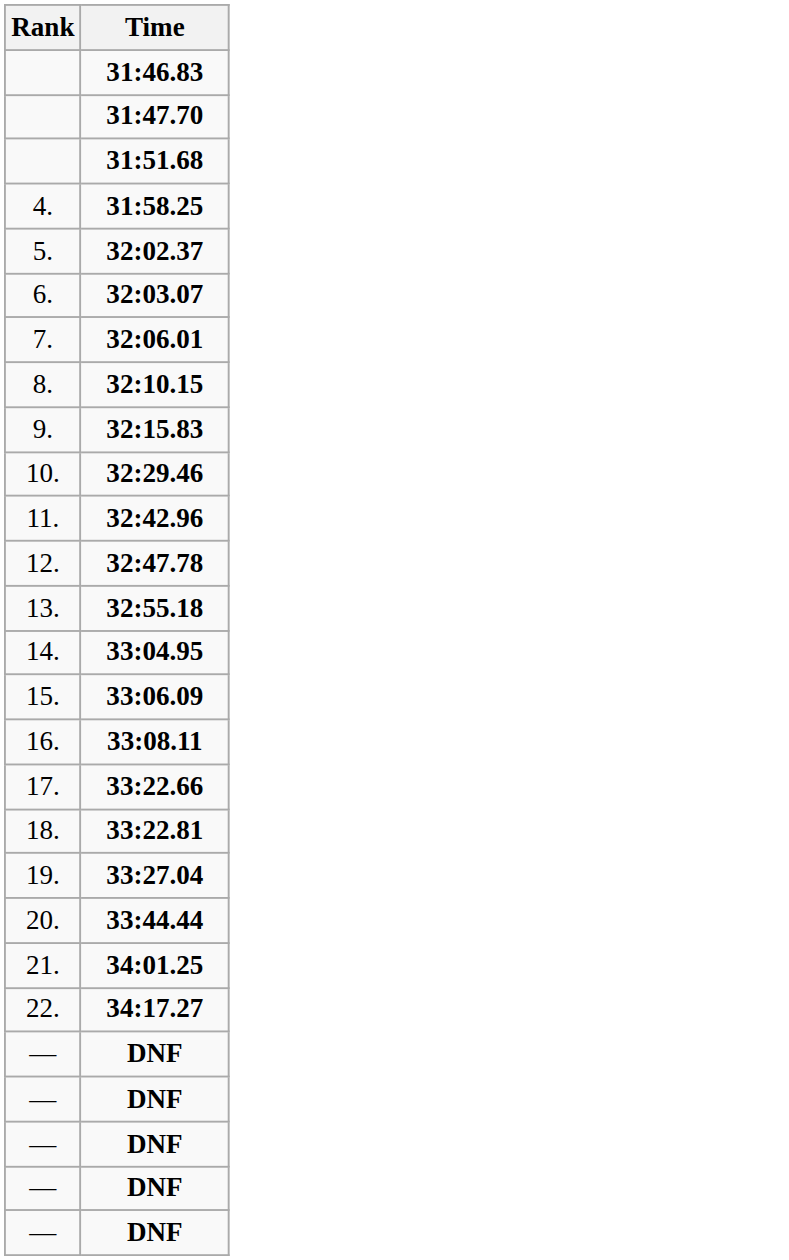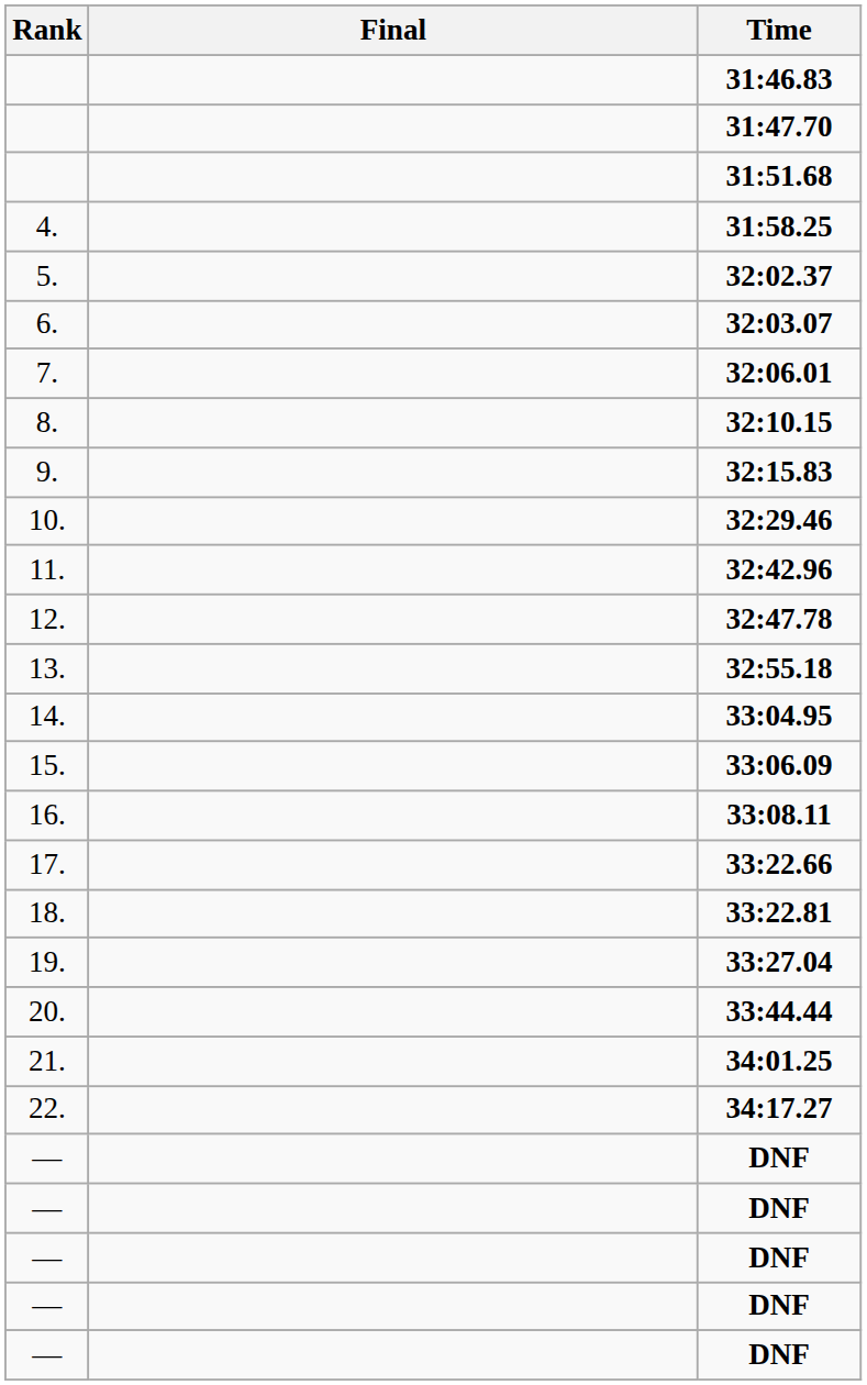+ column: Final
